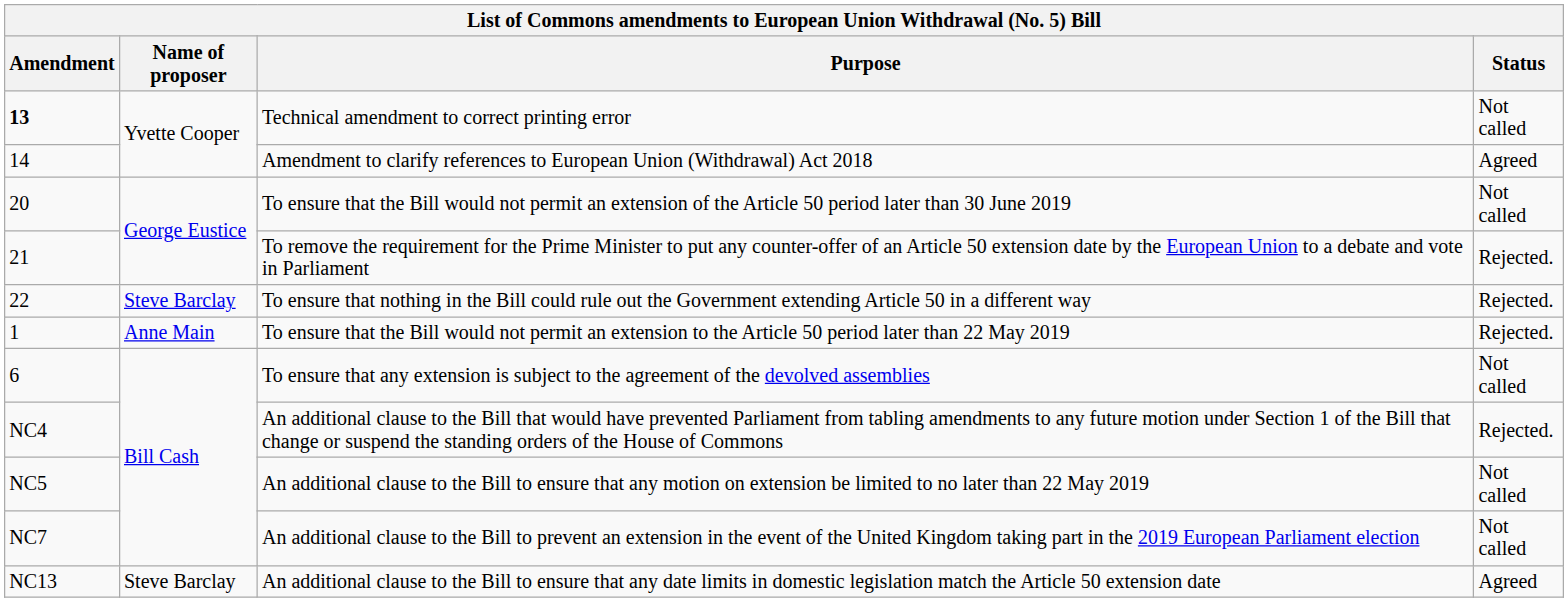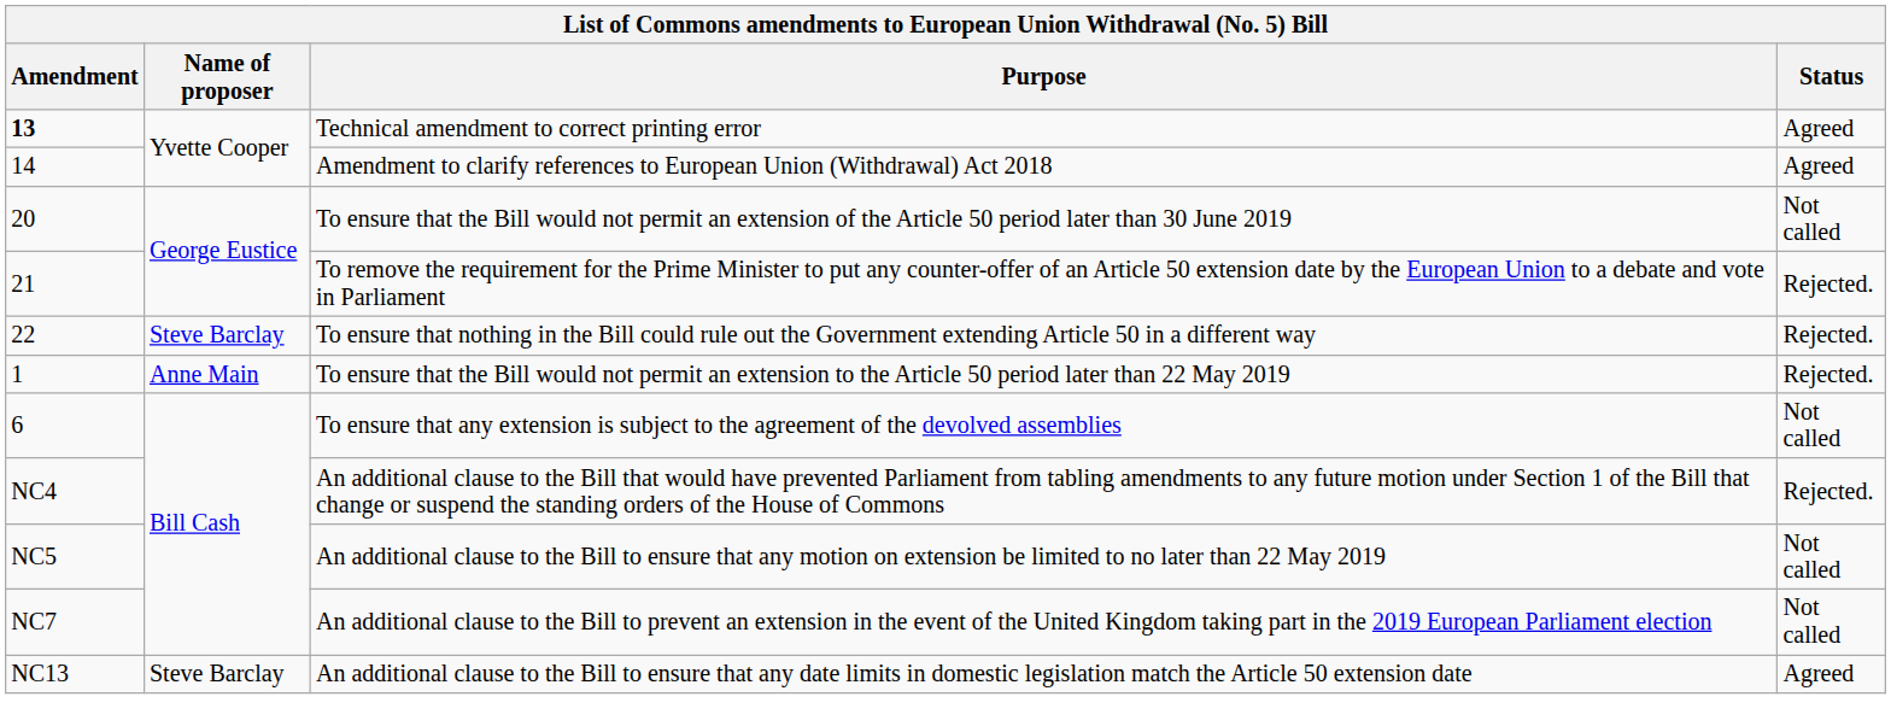Technical amendment to correct printing error | Status: Not called -> Agreed
